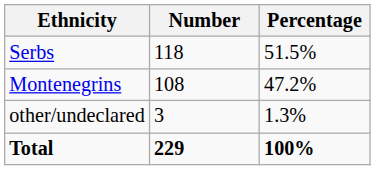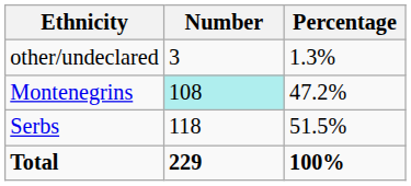rows swapped: Serbs <-> other/undeclared
Montenegrins | Number: no background -> paleturquoise background
